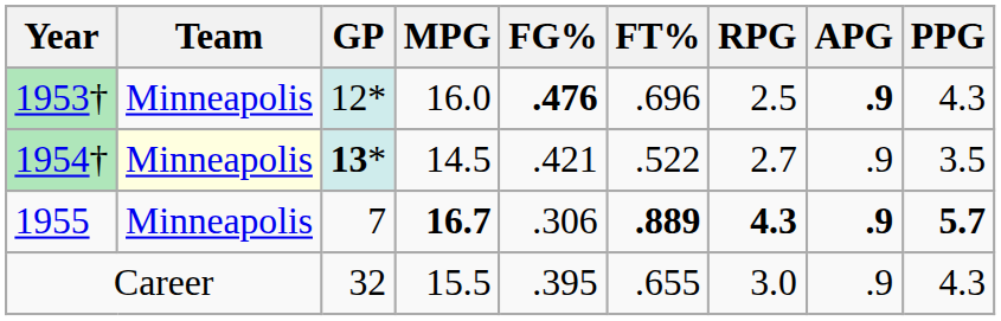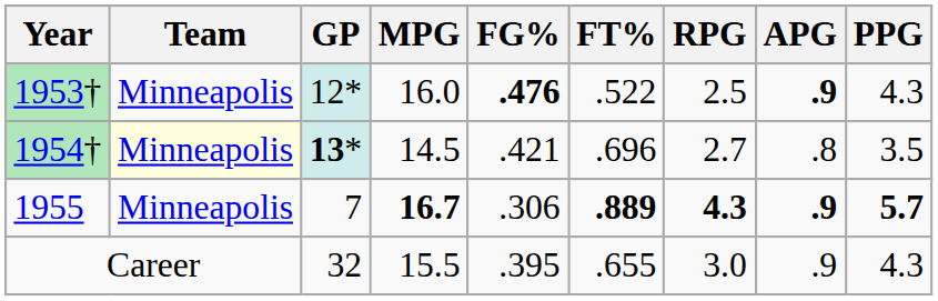1953† | FT%: .696 -> .522
1954† | FT%: .522 -> .696
1954† | APG: .9 -> .8
